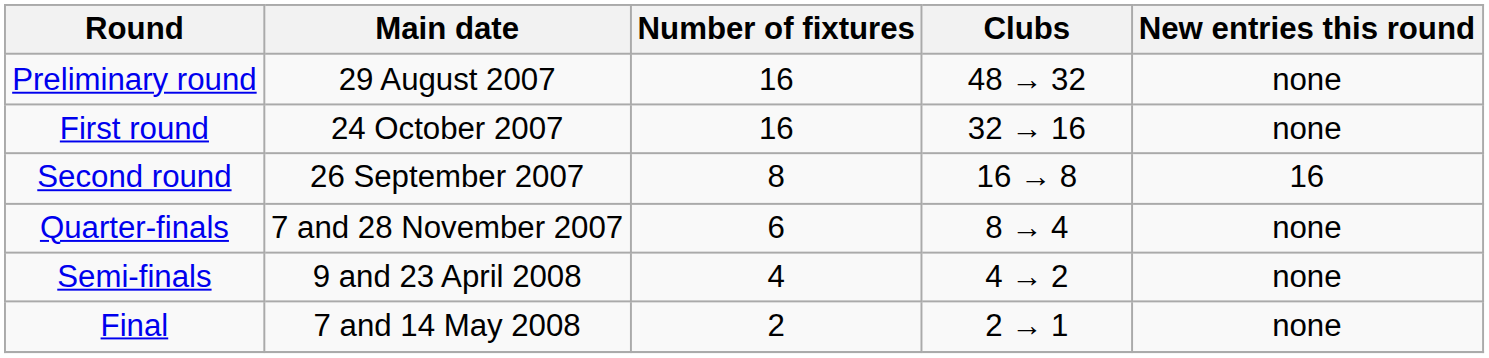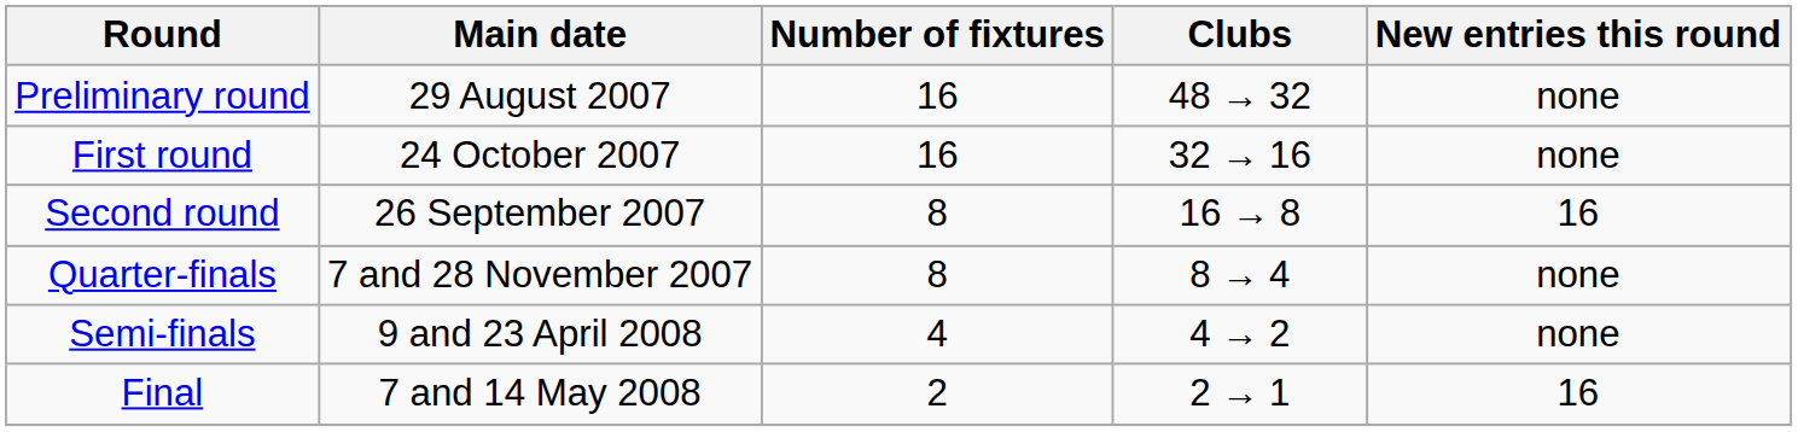Quarter-finals | Number of fixtures: 6 -> 8
Final | New entries this round: none -> 16
